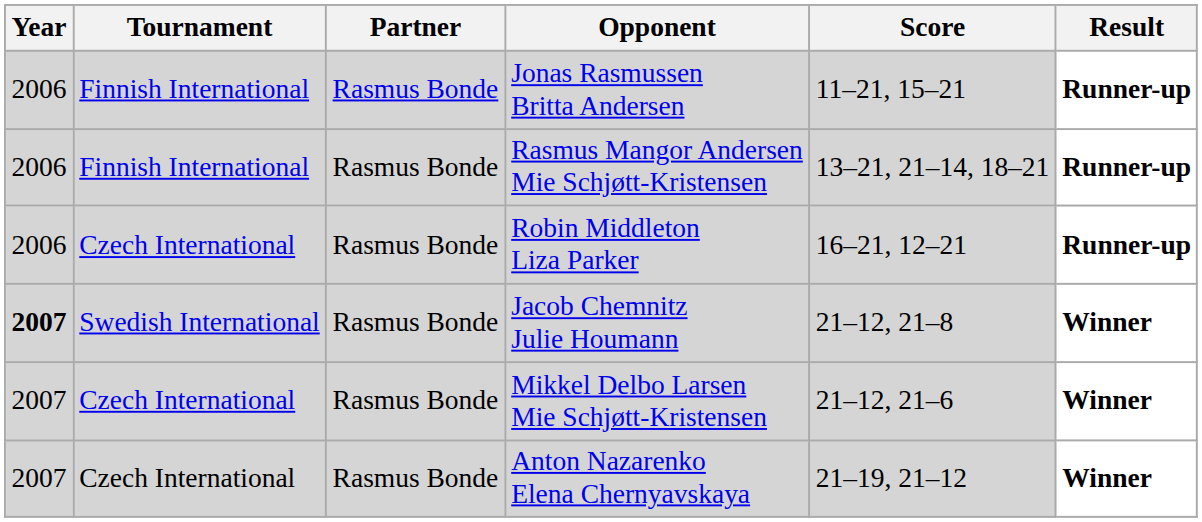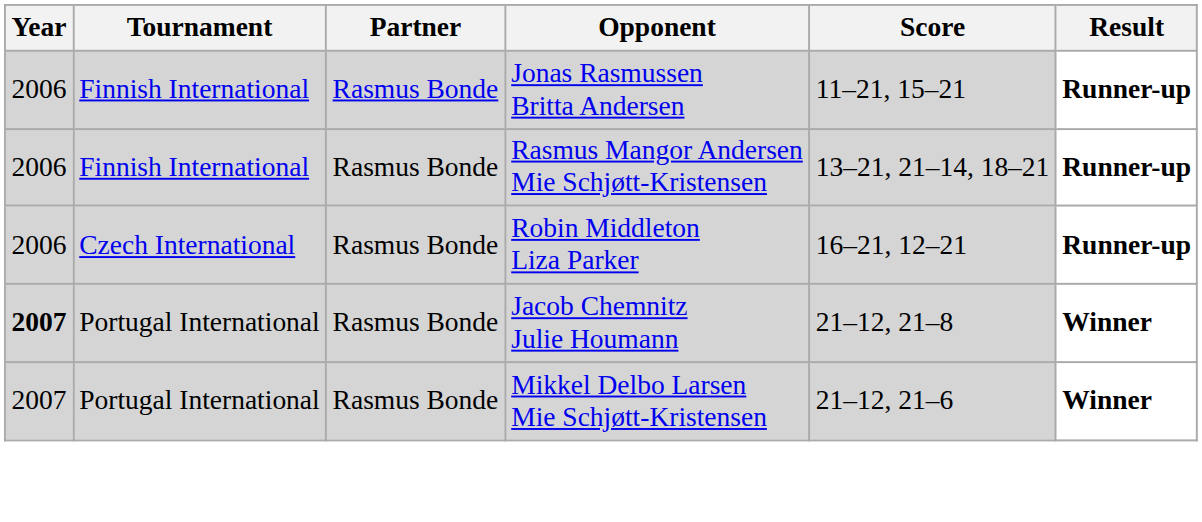Jacob Chemnitz Julie Houmann | Tournament: Swedish International -> Portugal International
Mikkel Delbo Larsen Mie Schjøtt-Kristensen | Tournament: Czech International -> Portugal International
- row: 2007 | Czech International | Rasmus Bonde | Anton Nazarenko Elena Chernyavskaya | 21–19, 21–12 | Winner
